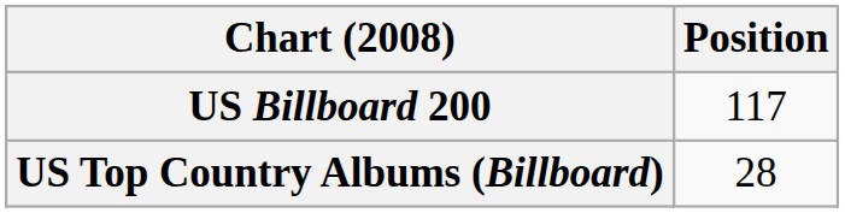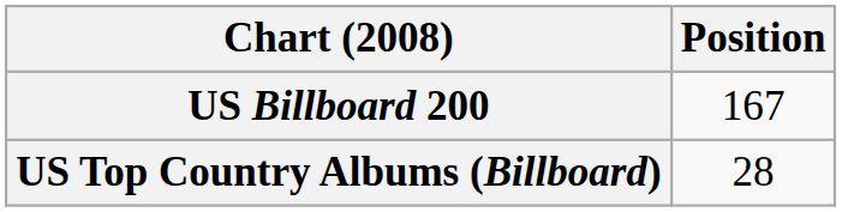US Billboard 200 | Position: 117 -> 167
